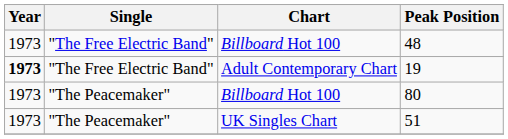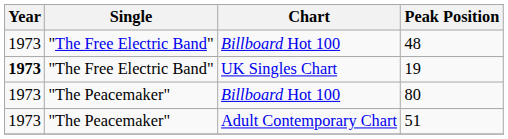19 | Chart: Adult Contemporary Chart -> UK Singles Chart
51 | Chart: UK Singles Chart -> Adult Contemporary Chart
